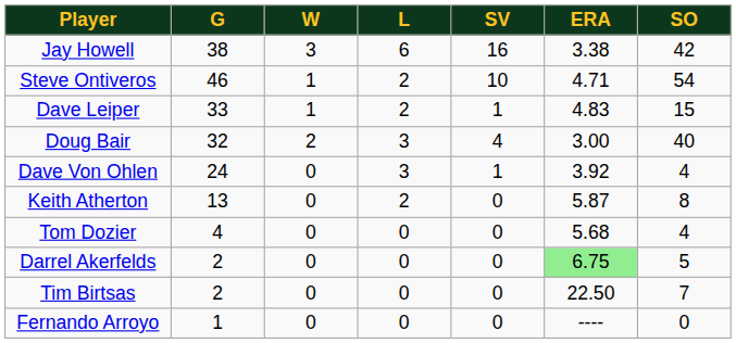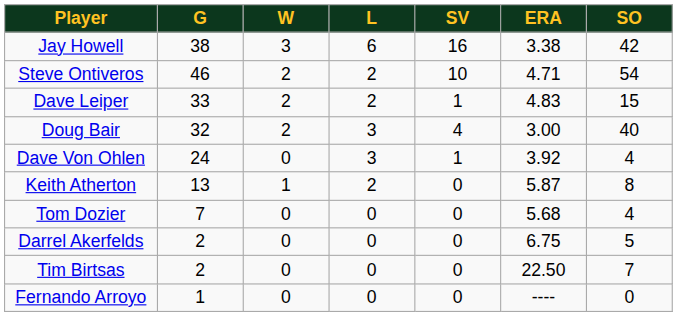Steve Ontiveros | W: 1 -> 2
Dave Leiper | W: 1 -> 2
Keith Atherton | W: 0 -> 1
Tom Dozier | G: 4 -> 7
Darrel Akerfelds | ERA: lightgreen background -> no background
